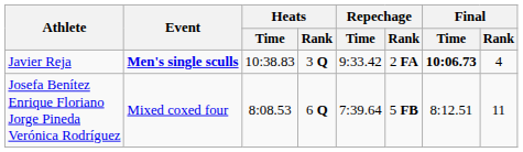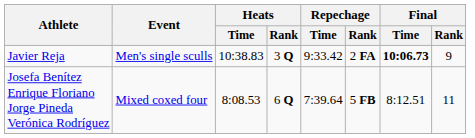Javier Reja | Event: bold -> normal
Javier Reja | Final / Rank: 4 -> 9
